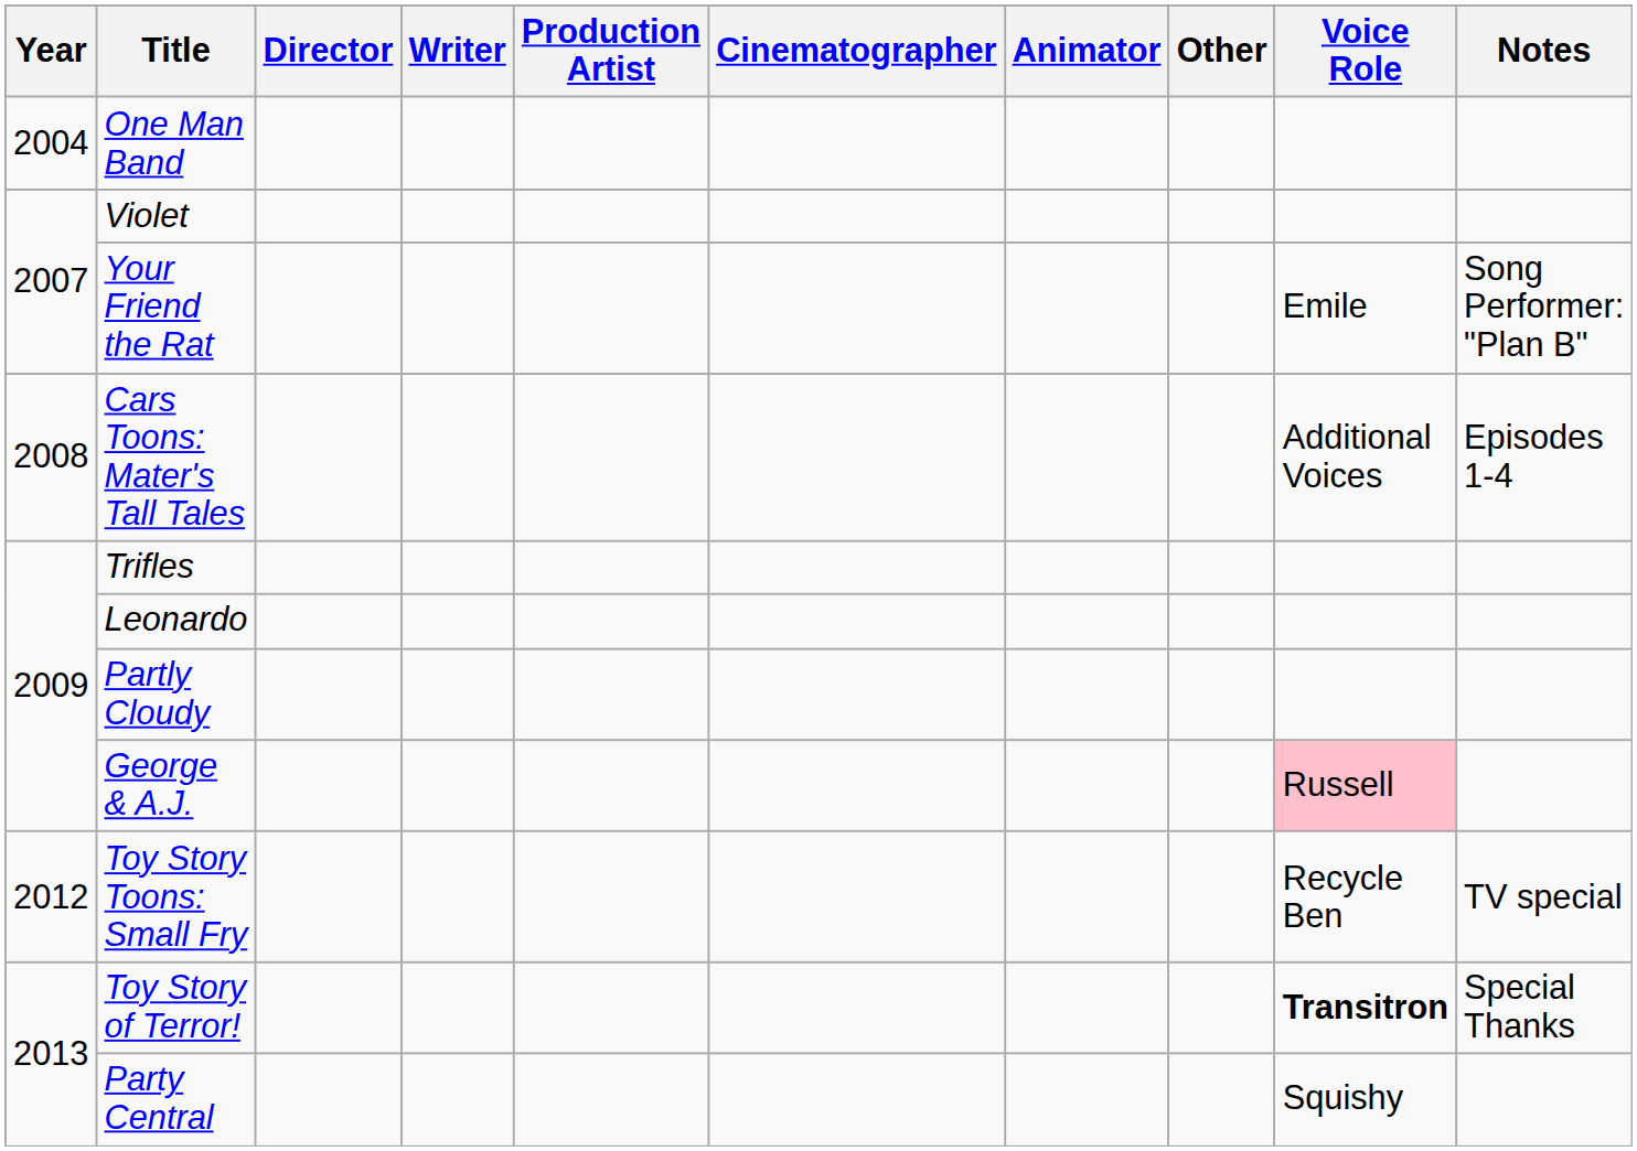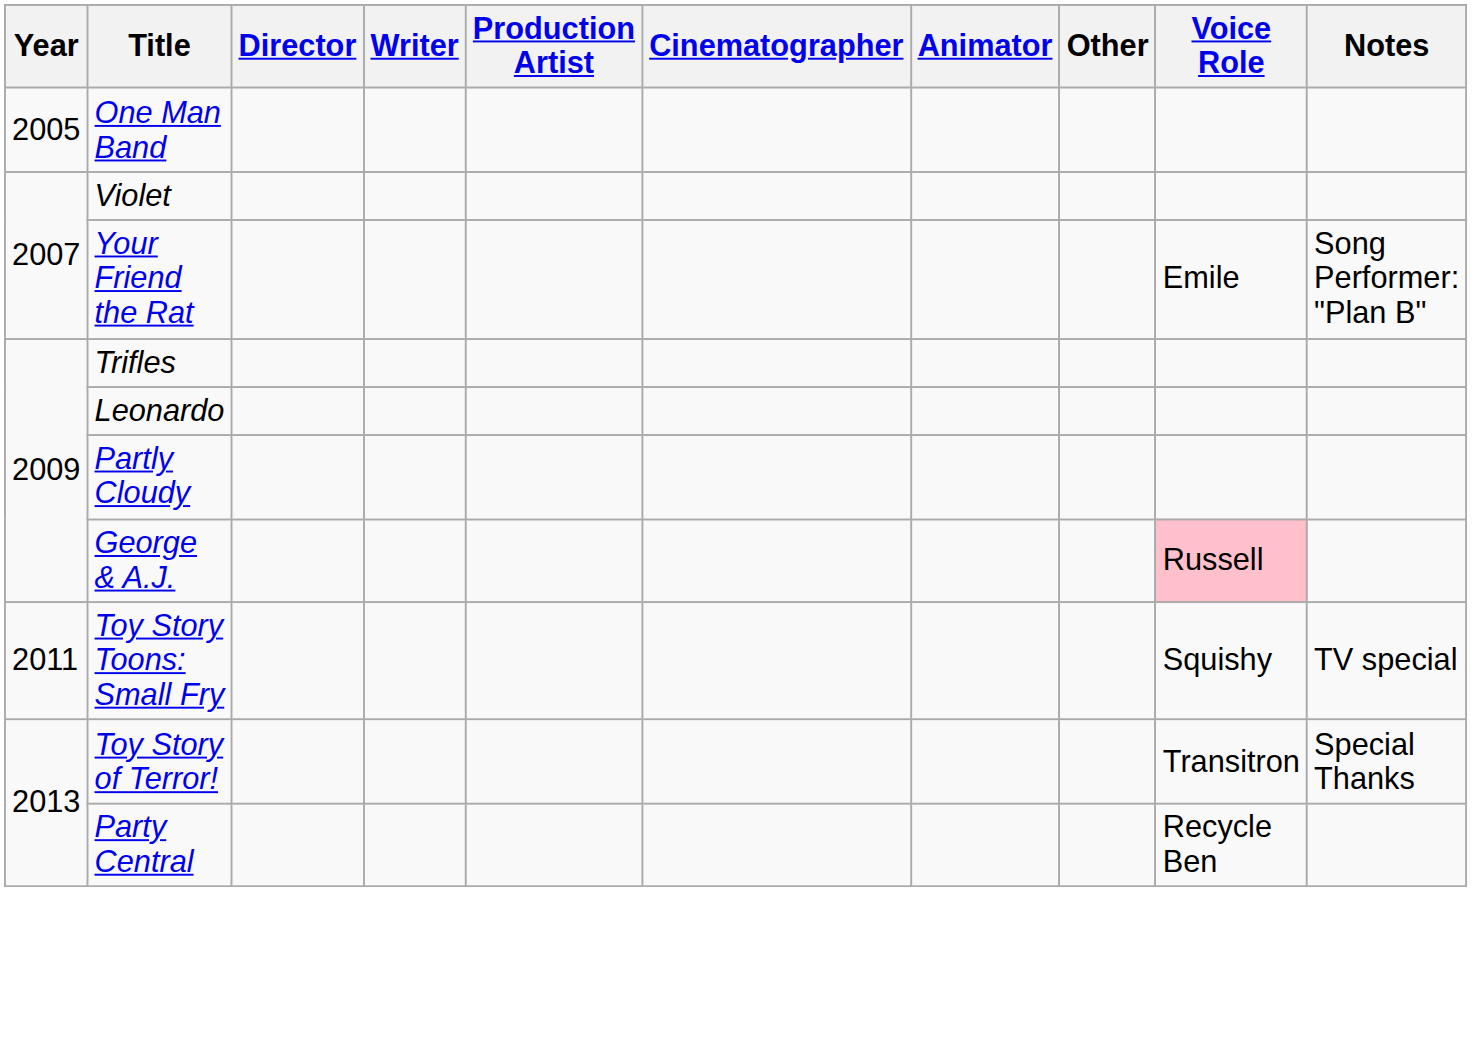One Man Band | Year: 2004 -> 2005
- row: 2008 | Cars Toons: Mater's Tall Tales | Additional Voices | Episodes 1-4
Toy Story Toons: Small Fry | Year: 2012 -> 2011
Toy Story Toons: Small Fry | Voice Role: Recycle Ben -> Squishy
Toy Story of Terror! | Voice Role: bold -> normal
Party Central | Voice Role: Squishy -> Recycle Ben
